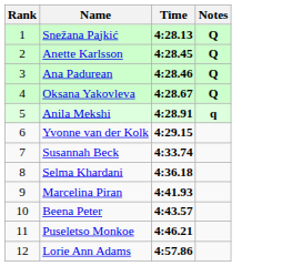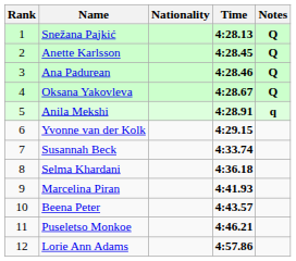+ column: Nationality
